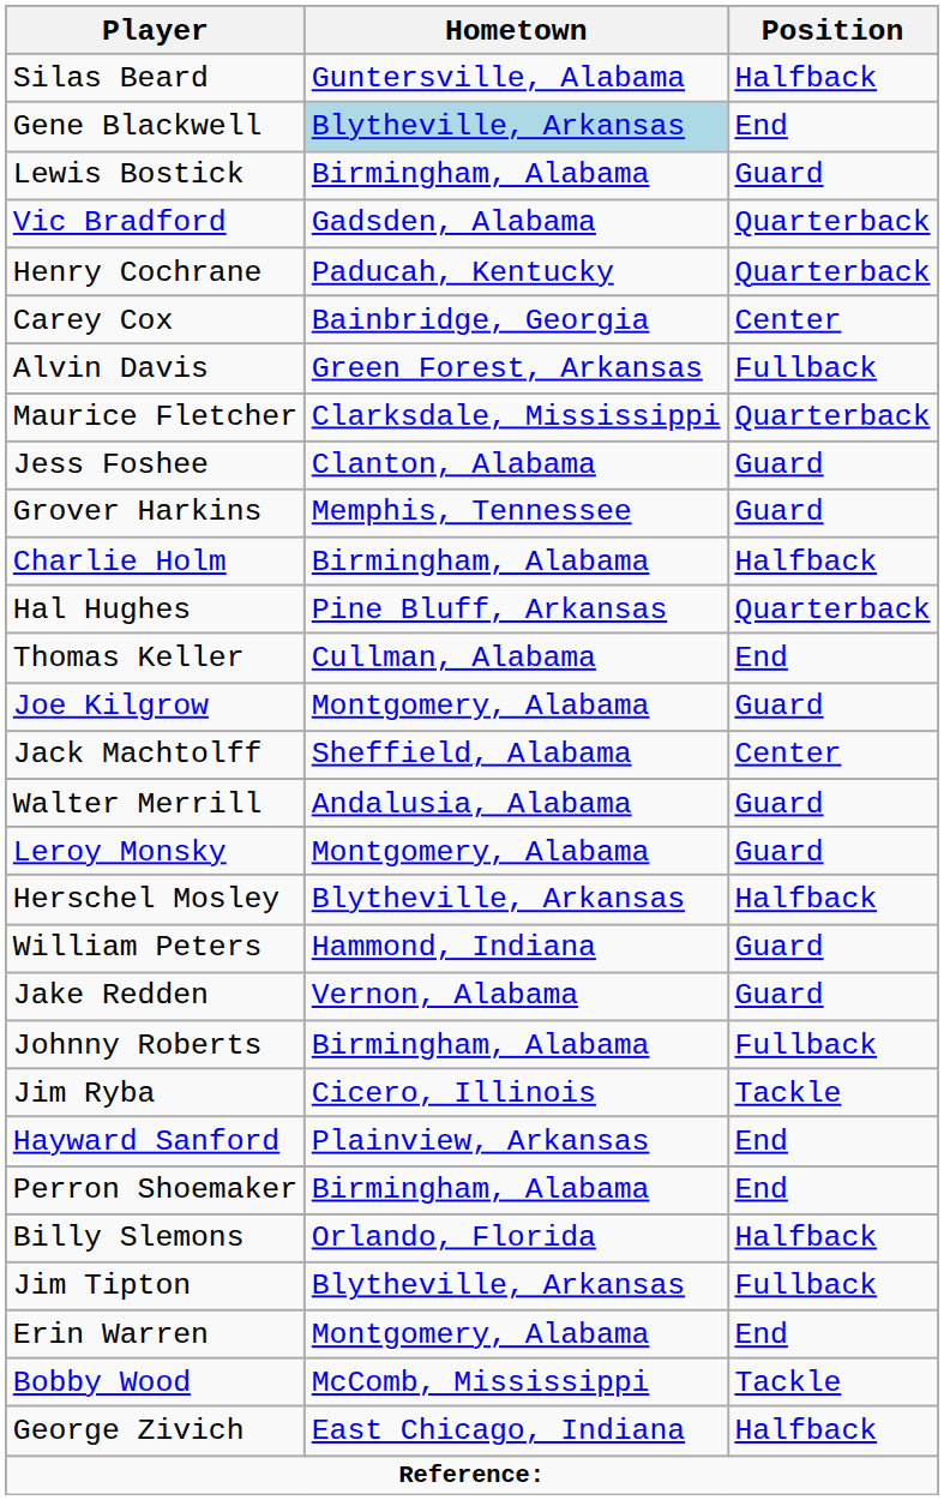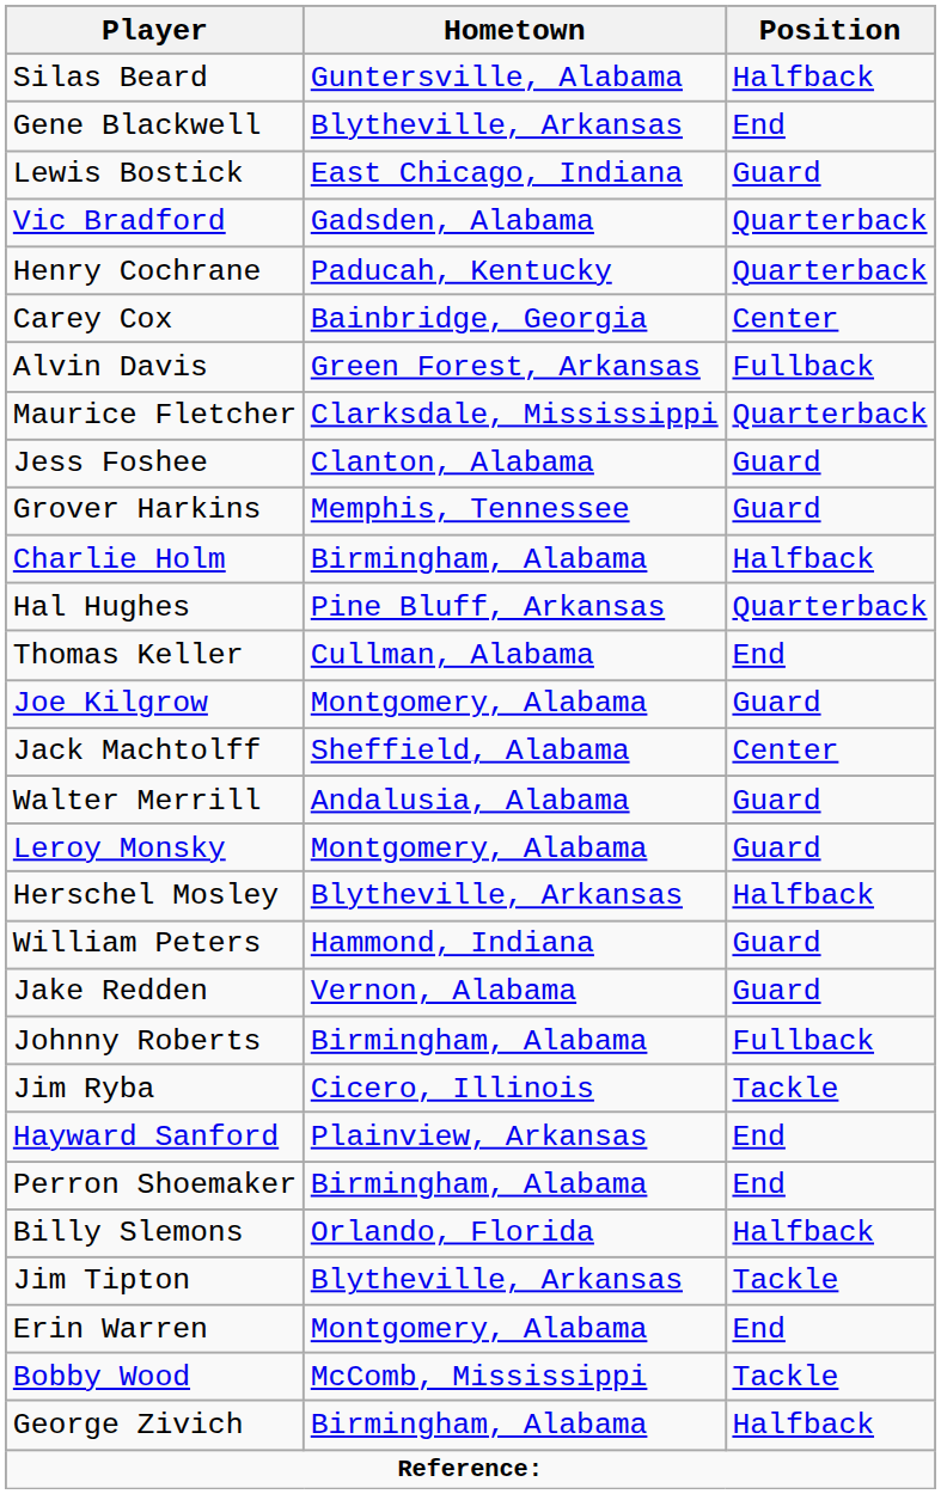Gene Blackwell | Hometown: lightblue background -> no background
Lewis Bostick | Hometown: Birmingham, Alabama -> East Chicago, Indiana
Jim Tipton | Position: Fullback -> Tackle
George Zivich | Hometown: East Chicago, Indiana -> Birmingham, Alabama
